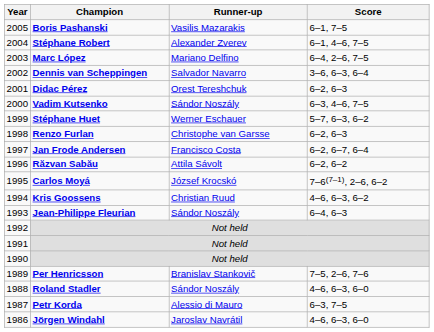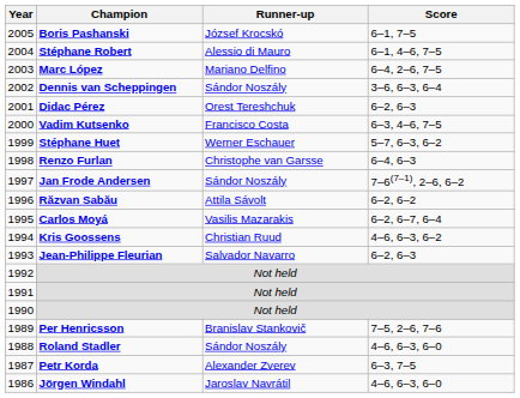Boris Pashanski | Runner-up: Vasilis Mazarakis -> József Krocskó
Stéphane Robert | Runner-up: Alexander Zverev -> Alessio di Mauro
Dennis van Scheppingen | Runner-up: Salvador Navarro -> Sándor Noszály
Vadim Kutsenko | Runner-up: Sándor Noszály -> Francisco Costa
Renzo Furlan | Score: 6–2, 6–3 -> 6–4, 6–3
Jan Frode Andersen | Runner-up: Francisco Costa -> Sándor Noszály
Jan Frode Andersen | Score: 6–2, 6–7, 6–4 -> 7–6(7–1), 2–6, 6–2
Carlos Moyá | Runner-up: József Krocskó -> Vasilis Mazarakis
Carlos Moyá | Score: 7–6(7–1), 2–6, 6–2 -> 6–2, 6–7, 6–4
Jean-Philippe Fleurian | Runner-up: Sándor Noszály -> Salvador Navarro
Jean-Philippe Fleurian | Score: 6–4, 6–3 -> 6–2, 6–3
Petr Korda | Runner-up: Alessio di Mauro -> Alexander Zverev
